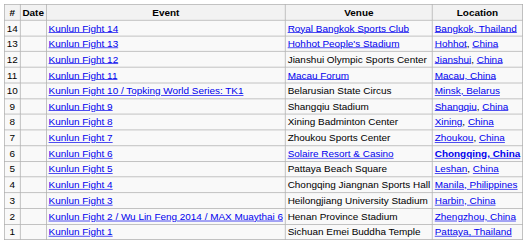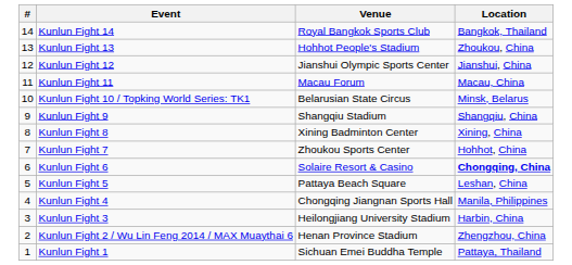- column: Date
Kunlun Fight 13 | Location: Hohhot, China -> Zhoukou, China
Kunlun Fight 7 | Location: Zhoukou, China -> Hohhot, China
